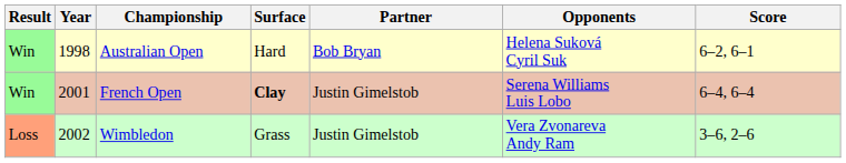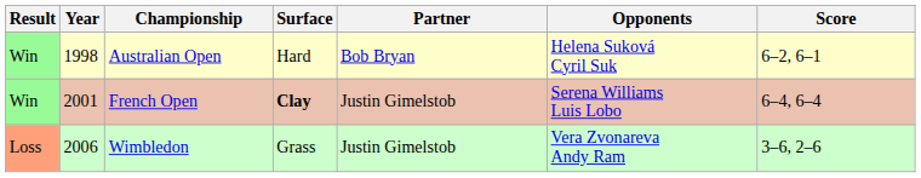Wimbledon | Year: 2002 -> 2006
